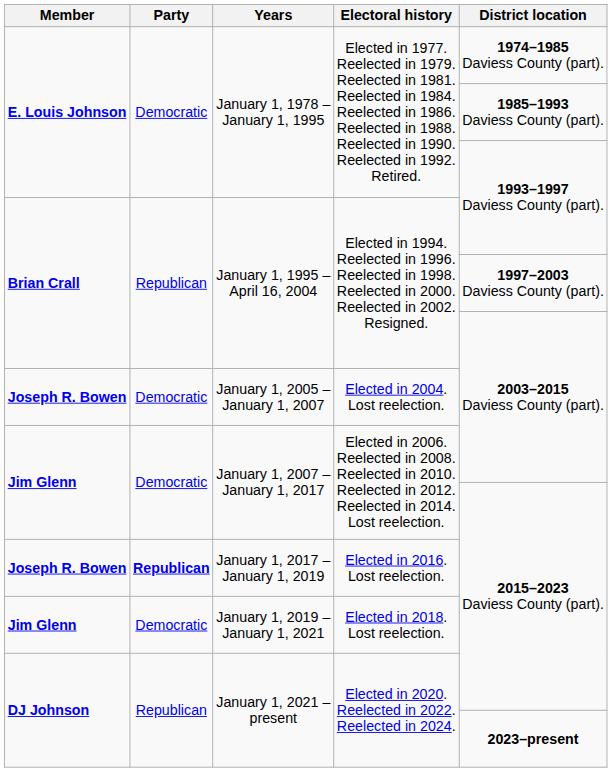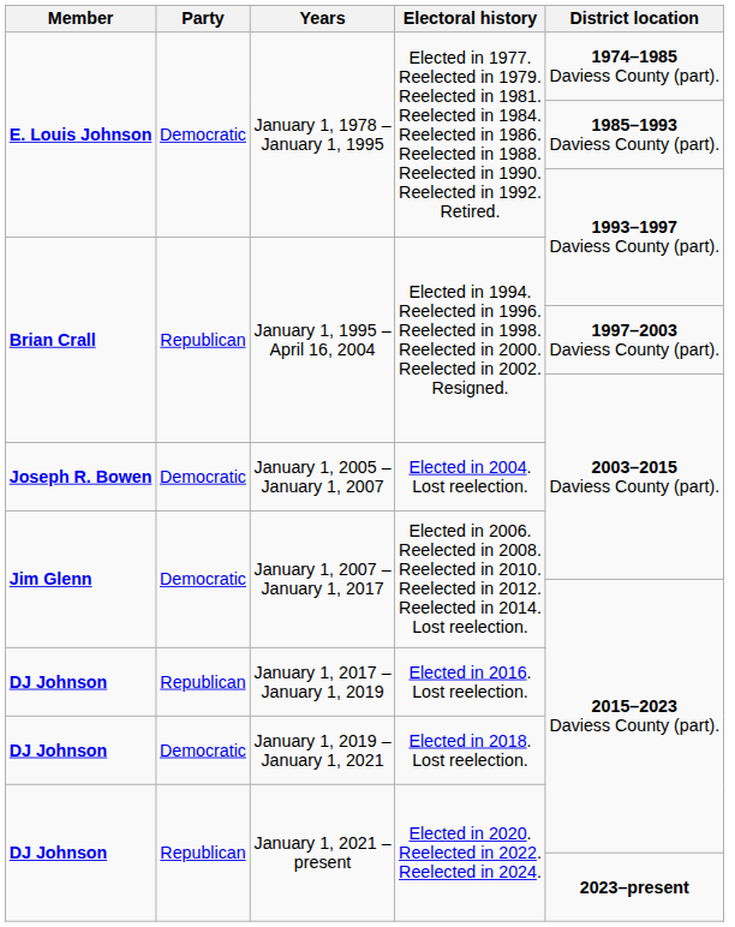January 1, 2017 – January 1, 2019 | Member: Joseph R. Bowen -> DJ Johnson
January 1, 2017 – January 1, 2019 | Party: bold -> normal
January 1, 2019 – January 1, 2021 | Member: Jim Glenn -> DJ Johnson
